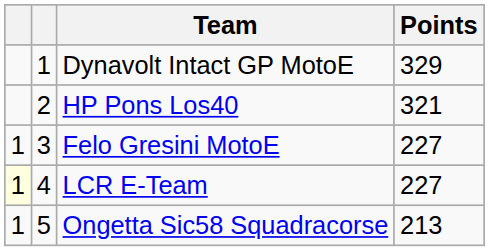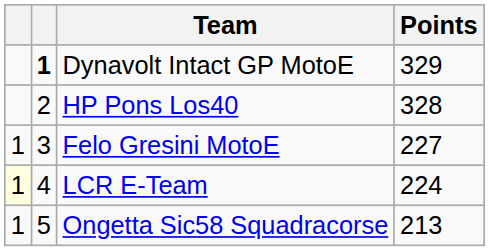Dynavolt Intact GP MotoE | column 2: normal -> bold
HP Pons Los40 | Points: 321 -> 328
LCR E-Team | Points: 227 -> 224
